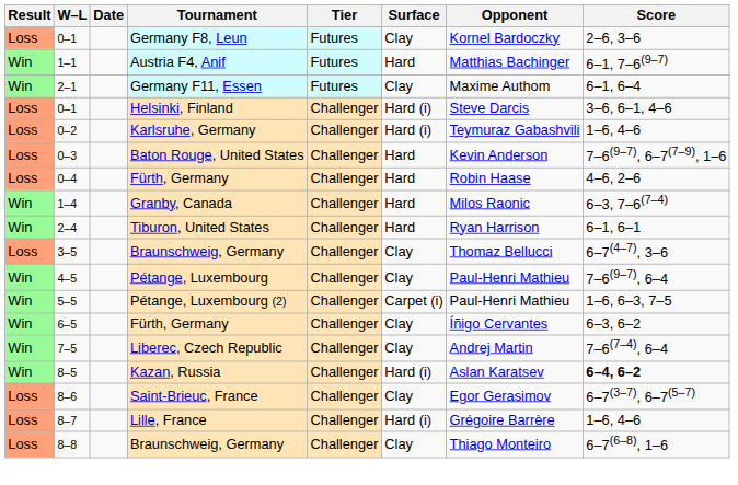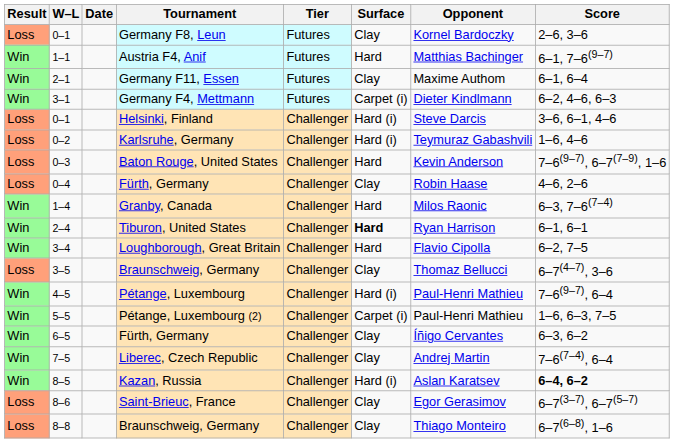+ row: Win | 3–1 | Germany F4, Mettmann | Futures | Carpet (i) | Dieter Kindlmann | 6–2, 4–6, 6–3
0–4 / Fürth, Germany | Surface: Hard -> Clay
Tiburon, United States | Surface: normal -> bold
+ row: Win | 3–4 | Loughborough, Great Britain | Challenger | Hard | Flavio Cipolla | 6–2, 7–5
Pétange, Luxembourg | Surface: Clay -> Hard (i)
- row: Loss | 8–7 | Lille, France | Challenger | Hard (i) | Grégoire Barrère | 1–6, 4–6
